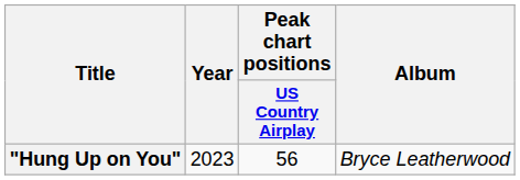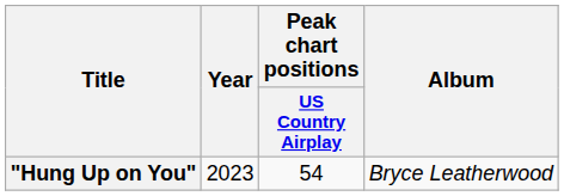"Hung Up on You" | Peak chart positions / US Country Airplay: 56 -> 54
